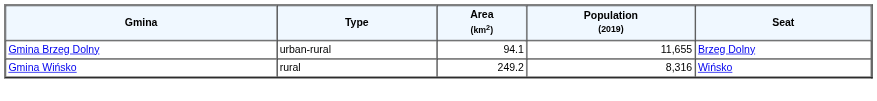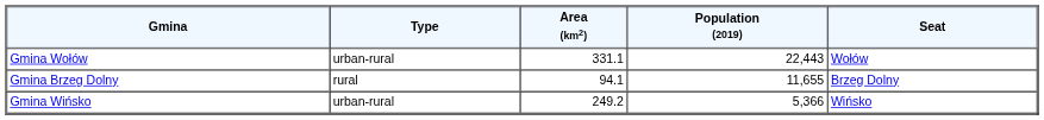+ row: Gmina Wołów | urban-rural | 331.1 | 22,443 | Wołów
Gmina Brzeg Dolny | Type: urban-rural -> rural
Gmina Wińsko | Type: rural -> urban-rural
Gmina Wińsko | Population (2019): 8,316 -> 5,366
